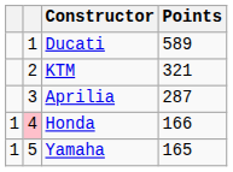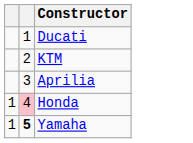- column: Points | 589 | 321 | 287 | 166 | 165
Yamaha | column 2: normal -> bold
